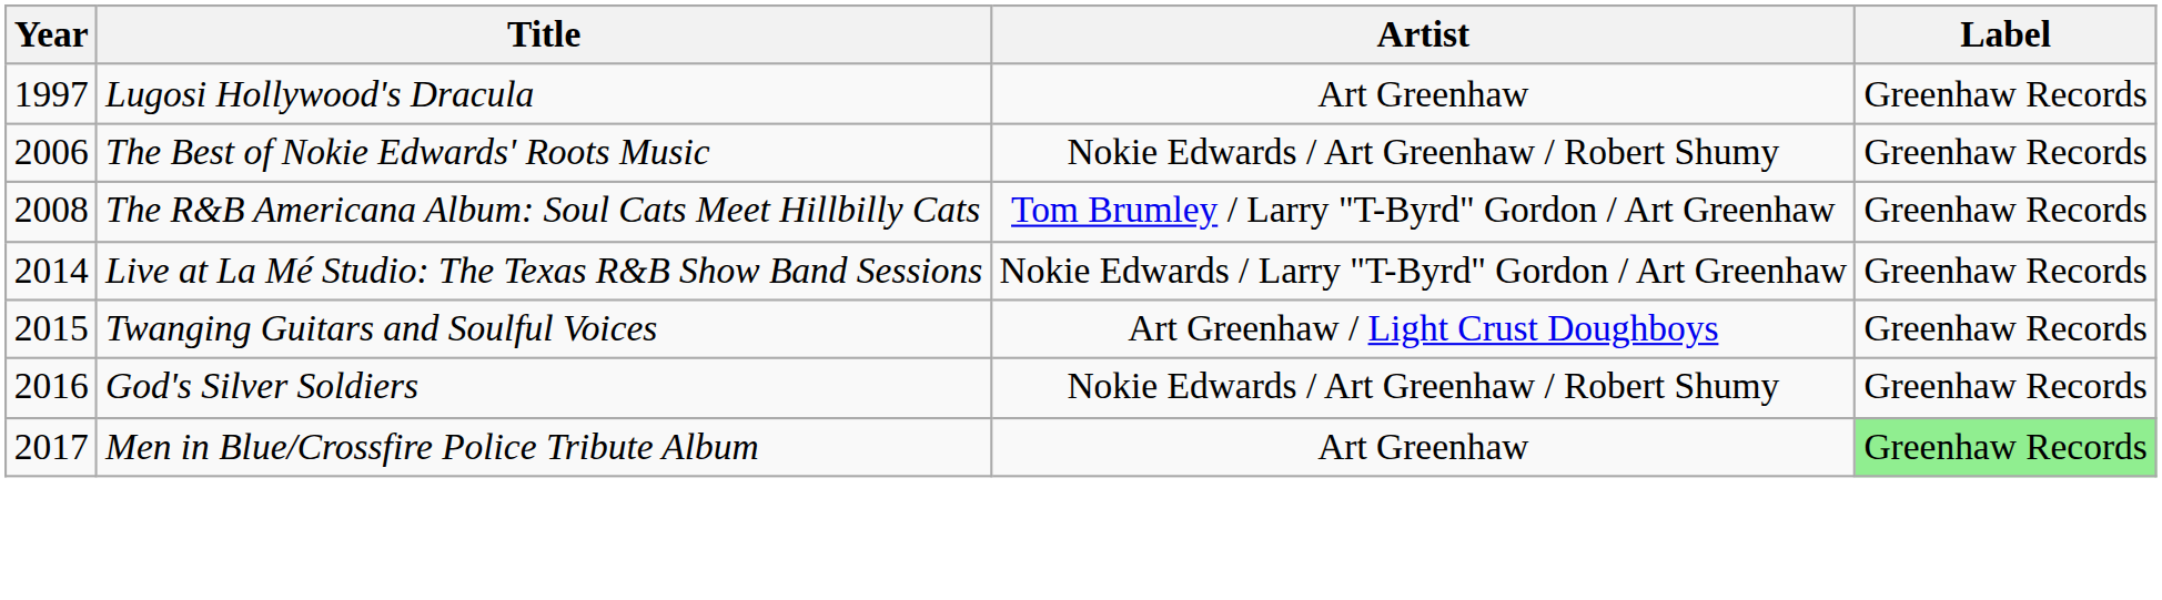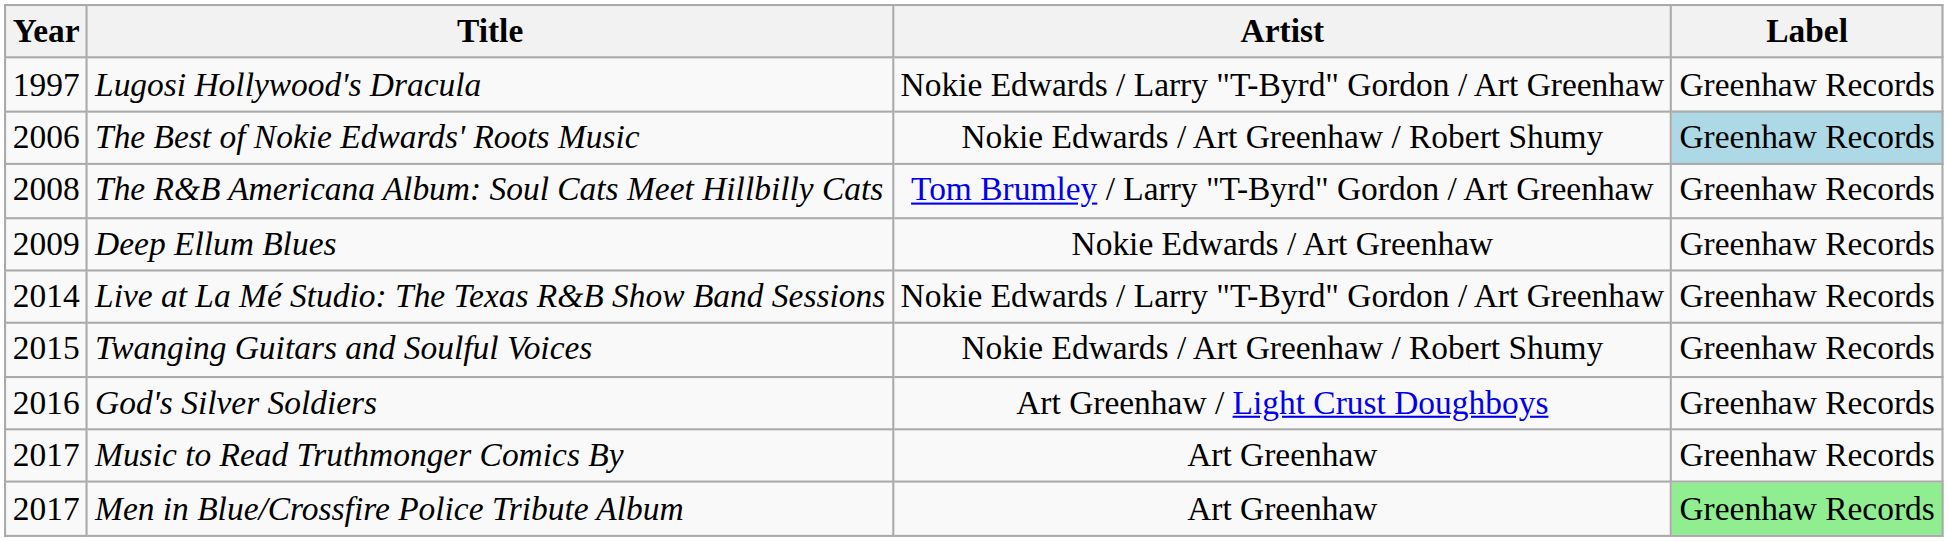Lugosi Hollywood's Dracula | Artist: Art Greenhaw -> Nokie Edwards / Larry "T-Byrd" Gordon / Art Greenhaw
The Best of Nokie Edwards' Roots Music | Label: no background -> lightblue background
+ row: 2009 | Deep Ellum Blues | Nokie Edwards / Art Greenhaw | Greenhaw Records
Twanging Guitars and Soulful Voices | Artist: Art Greenhaw / Light Crust Doughboys -> Nokie Edwards / Art Greenhaw / Robert Shumy
God's Silver Soldiers | Artist: Nokie Edwards / Art Greenhaw / Robert Shumy -> Art Greenhaw / Light Crust Doughboys
+ row: 2017 | Music to Read Truthmonger Comics By | Art Greenhaw | Greenhaw Records
